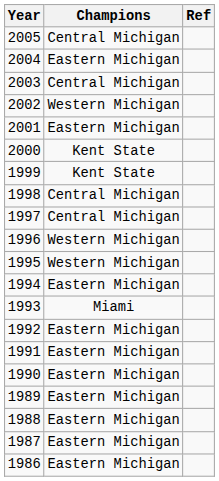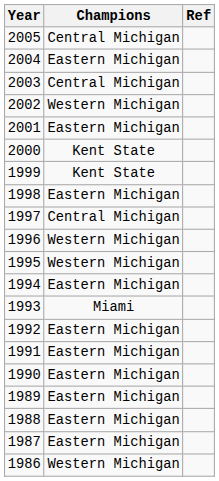1998 | Champions: Central Michigan -> Eastern Michigan
1986 | Champions: Eastern Michigan -> Western Michigan
